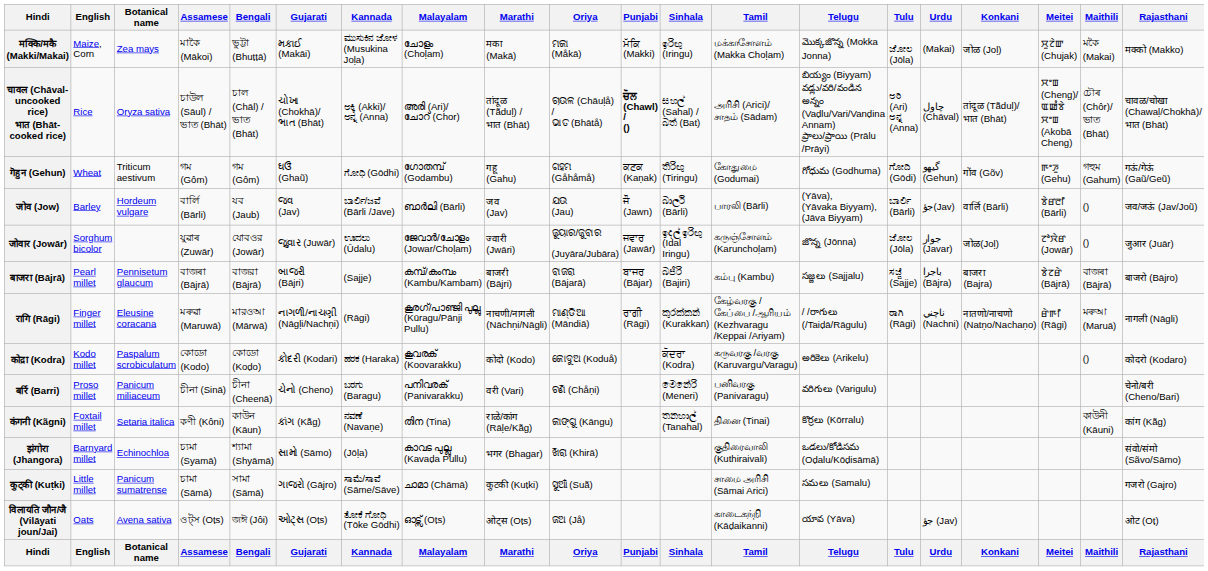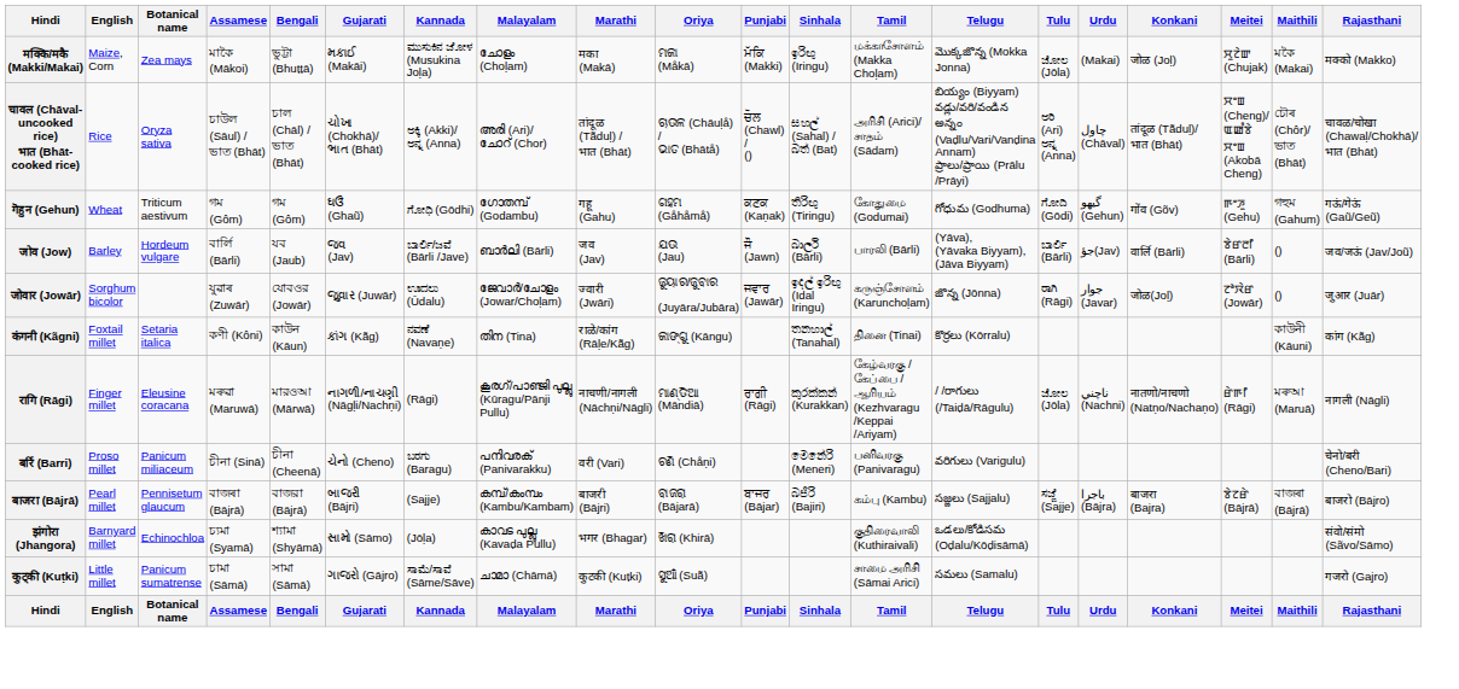चावल (Chāval-uncooked rice) भात (Bhāt-cooked rice) | Punjabi: bold -> normal
जोवार (Jowār) | Tulu: ಜೋಲ (Jōla) -> ರಾಗಿ (Rāgi)
rows swapped: बाजरा (Bājrā) <-> कंगनी (Kãgni)
रागि (Rāgi) | Tulu: ರಾಗಿ (Rāgi) -> ಜೋಲ (Jōla)
- row: कोद्रा (Kodra) | Kodo millet | Paspalum scrobiculatum | কোডো (Kodo) | কোডো (Koḍo) | કોદરી (Kodari) | ಹರಕ (Haraka) | കൂവരക് (Koovarakku) | कोदो (Kodo) | କୋଦୁଅ (Koduå) | ਕੋਦਰਾ (Kodra) | கருவரகு /வரகு (Karuvargu/Varagu) | అరికెలు (Arikelu) | () | कोदरो (Kodaro)
- row: विलायति जौन/जै (Vilāyati joun/Jai) | Oats | Avena sativa | ওট্স (Oṭs) | জঈ (Jôi) | ઓટ્સ (Oṭs) | ತೋಕೆ ಗೋಧಿ (Tōke Gōdhi) | ഓട്സ് (Oṭs) | ओट्स (Oṭs) | ଜଅ (Jå) | காடைகந்நி (Kāḍaikanni) | యావ (Yāva) | جؤ (Jav) | ओट (Oṭ)
